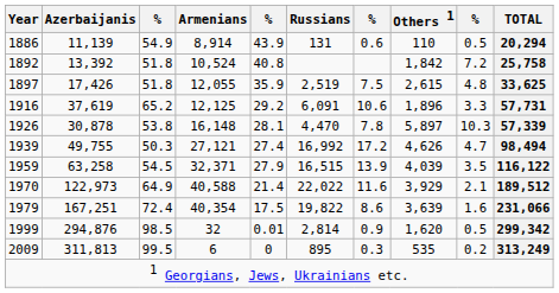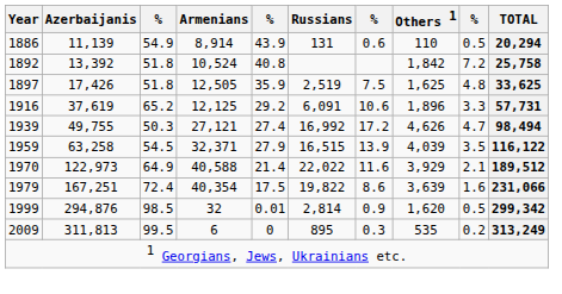1897 | Armenians: 12,055 -> 12,505
1897 | Others 1: 2,615 -> 1,625
- row: 1926 | 30,878 | 53.8 | 16,148 | 28.1 | 4,470 | 7.8 | 5,897 | 10.3 | 57,339
